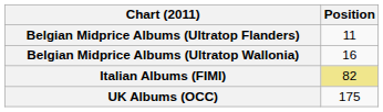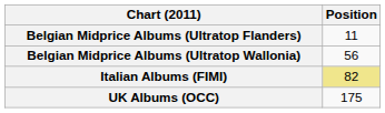Belgian Midprice Albums (Ultratop Wallonia) | Position: 16 -> 56
